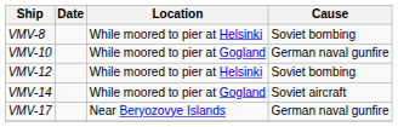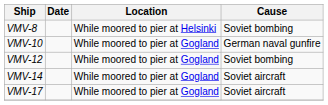VMV-12 | Location: While moored to pier at Helsinki -> While moored to pier at Gogland
VMV-17 | Location: Near Beryozovye Islands -> While moored to pier at Gogland
VMV-17 | Cause: German naval gunfire -> Soviet aircraft
